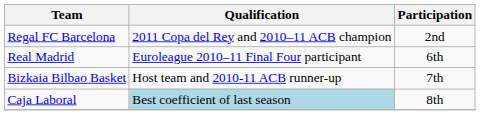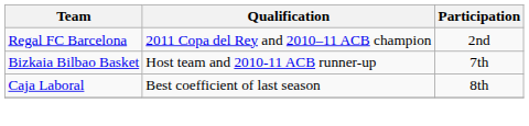- row: Real Madrid | Euroleague 2010–11 Final Four participant | 6th
Caja Laboral | Qualification: lightblue background -> no background
